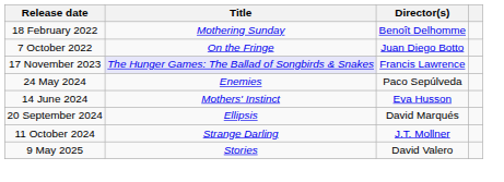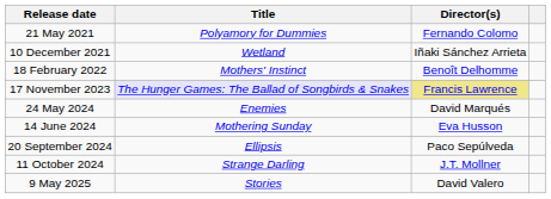+ row: 21 May 2021 | Polyamory for Dummies | Fernando Colomo
+ row: 10 December 2021 | Wetland | Iñaki Sánchez Arrieta
18 February 2022 | Title: Mothering Sunday -> Mothers' Instinct
- row: 7 October 2022 | On the Fringe | Juan Diego Botto
17 November 2023 | Director(s): no background -> khaki background
24 May 2024 | Director(s): Paco Sepúlveda -> David Marqués
14 June 2024 | Title: Mothers' Instinct -> Mothering Sunday
20 September 2024 | Director(s): David Marqués -> Paco Sepúlveda
